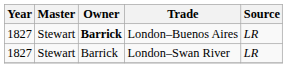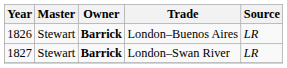London–Buenos Aires | Year: 1827 -> 1826
London–Swan River | Owner: normal -> bold
